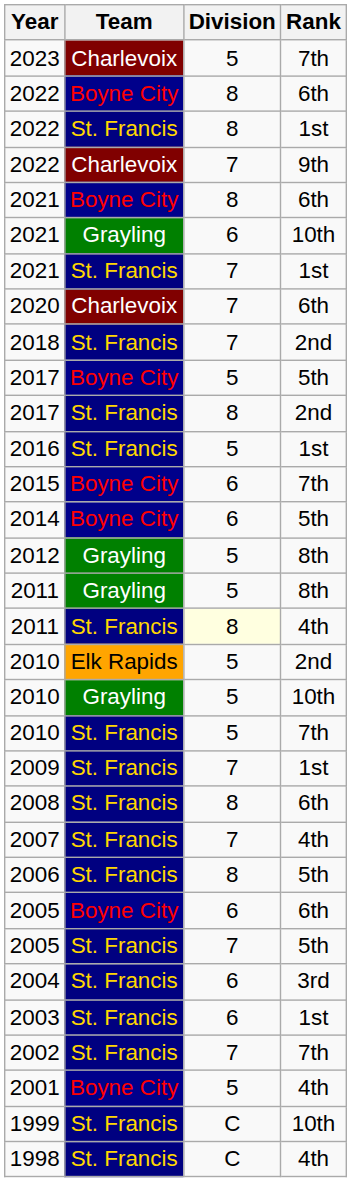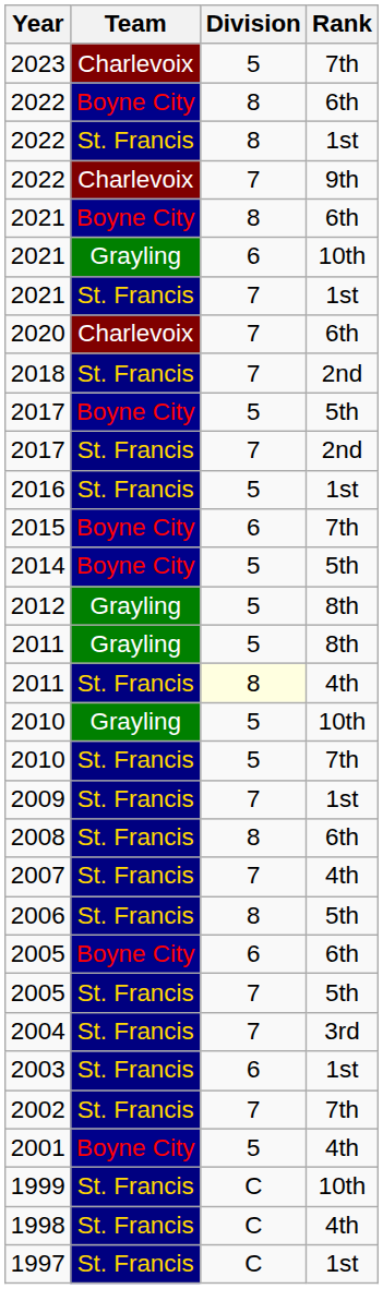2017 / 2nd | Division: 8 -> 7
2014 | Division: 6 -> 5
- row: 2010 | Elk Rapids | 5 | 2nd
2004 | Division: 6 -> 7
+ row: 1997 | St. Francis | C | 1st
